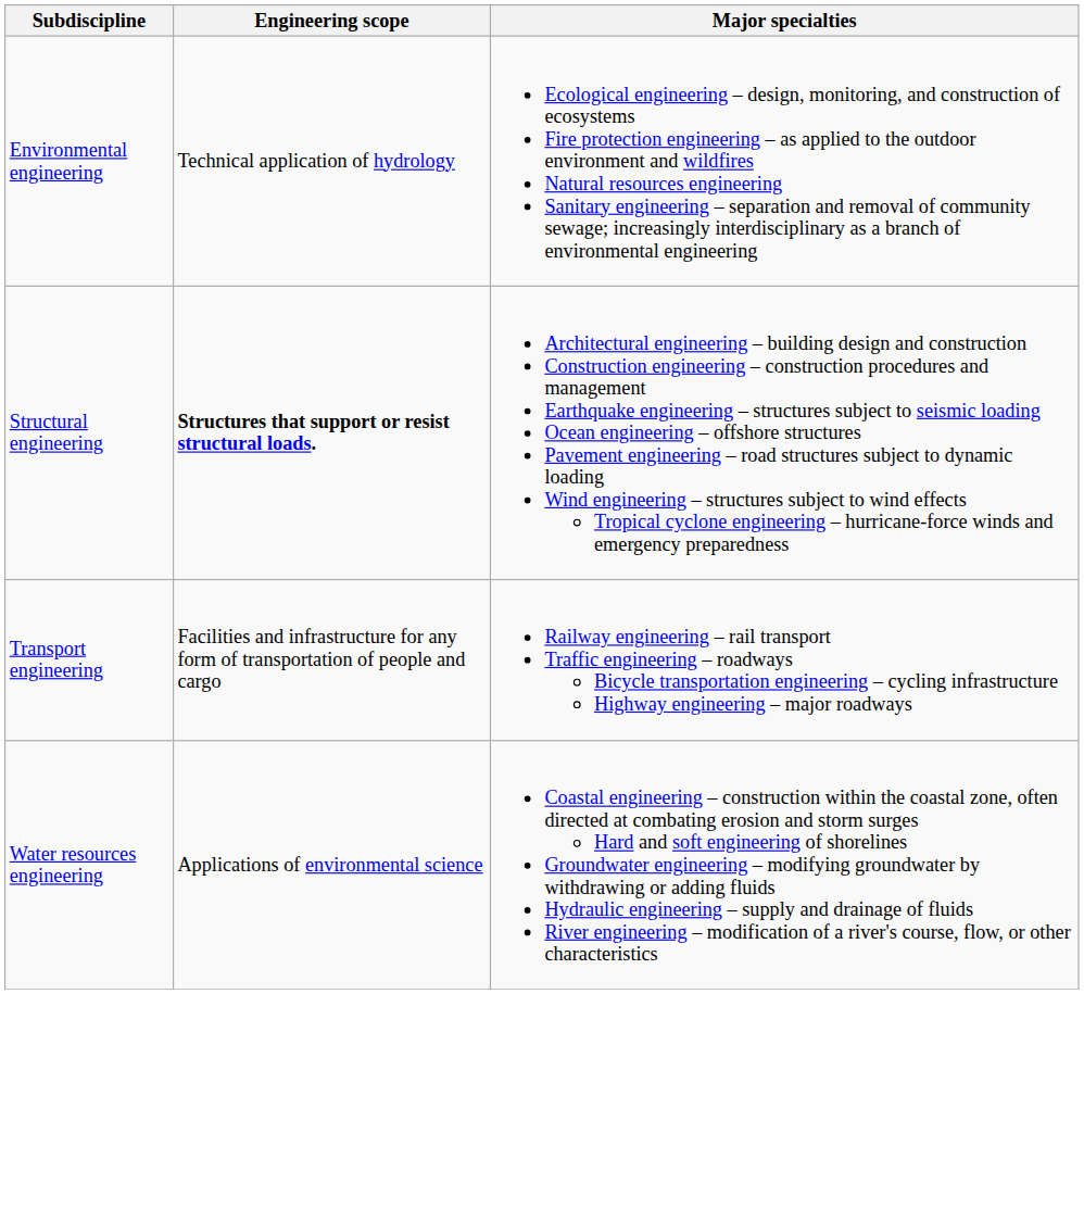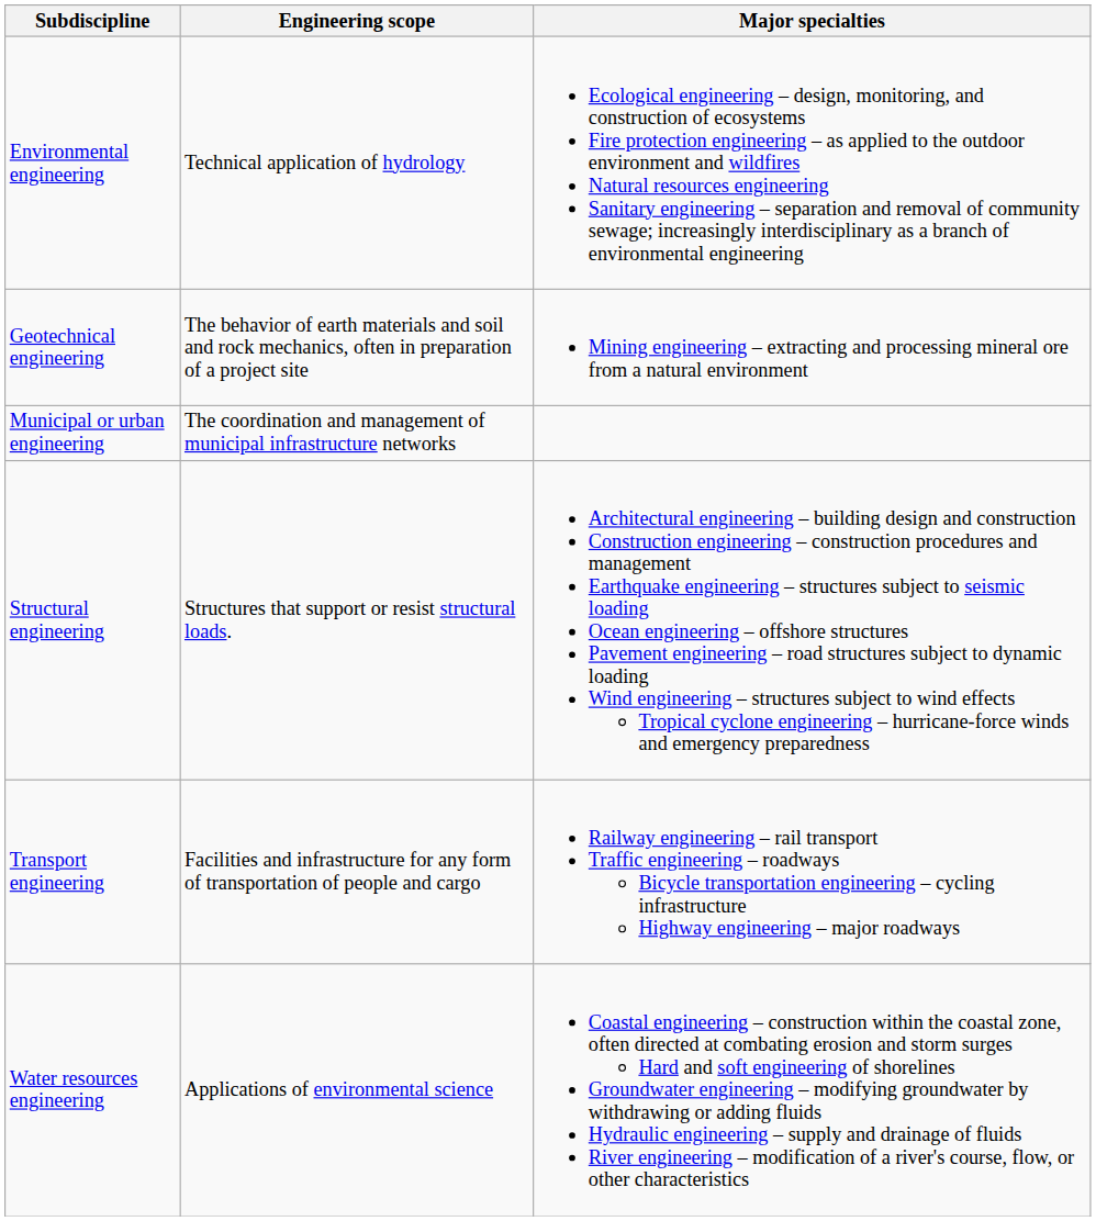+ row: Geotechnical engineering | The behavior of earth materials and soil and rock mechanics, often in preparation of a project site | Mining engineering – extracting and processing mineral ore from a natural environment
+ row: Municipal or urban engineering | The coordination and management of municipal infrastructure networks
Structural engineering | Engineering scope: bold -> normal
